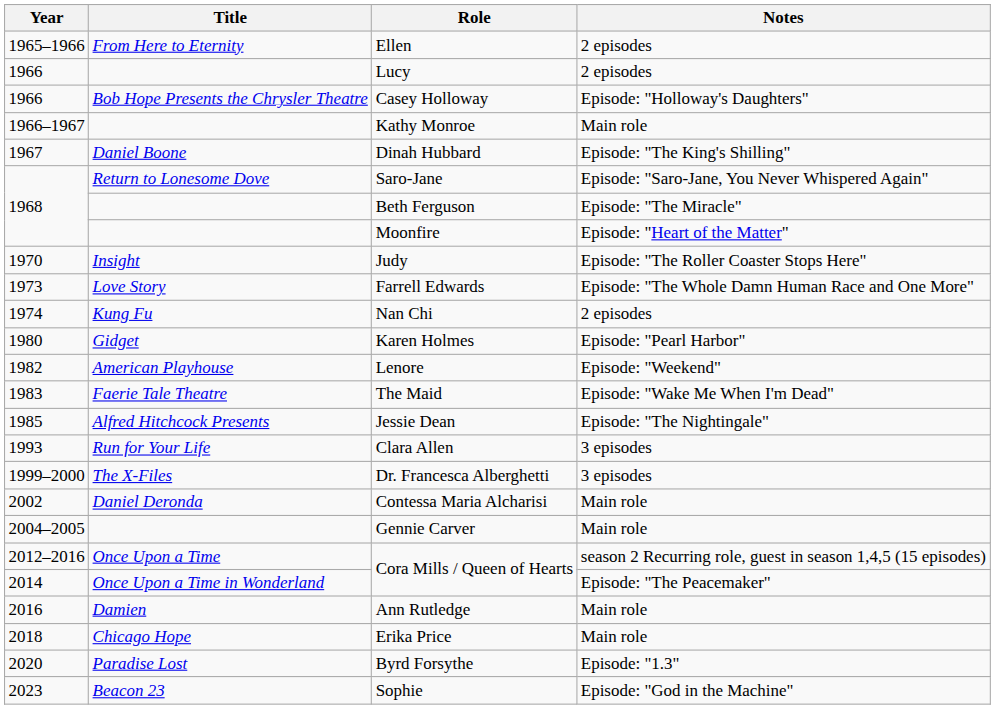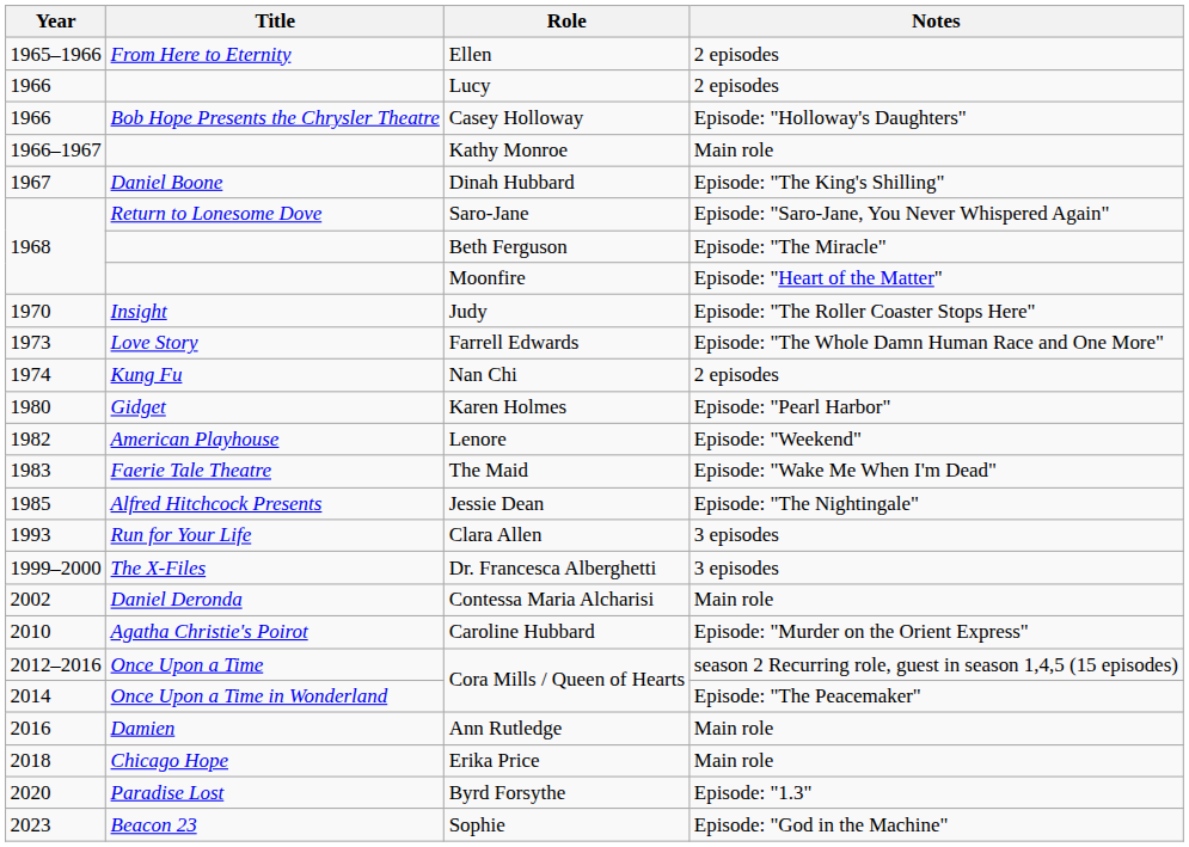- row: 2004–2005 | Gennie Carver | Main role
+ row: 2010 | Agatha Christie's Poirot | Caroline Hubbard | Episode: "Murder on the Orient Express"
